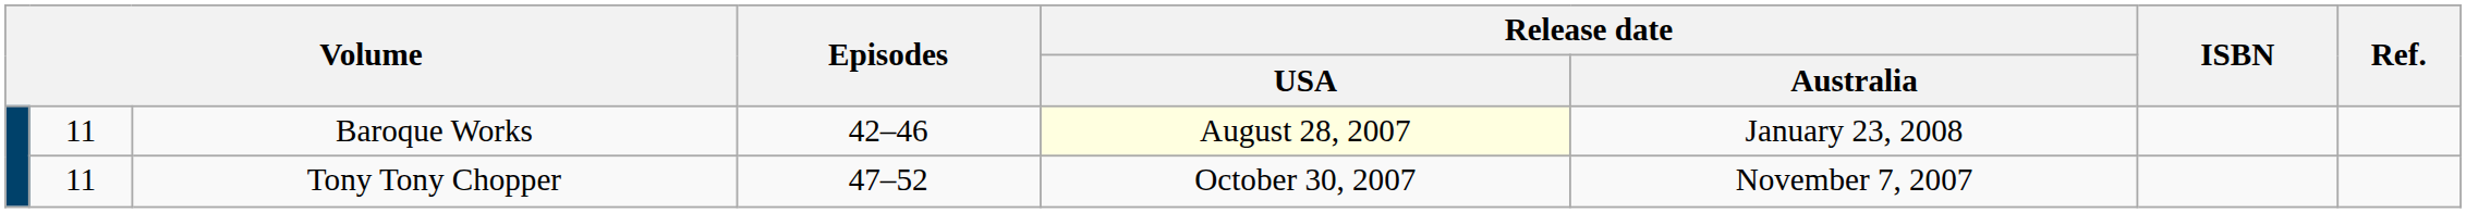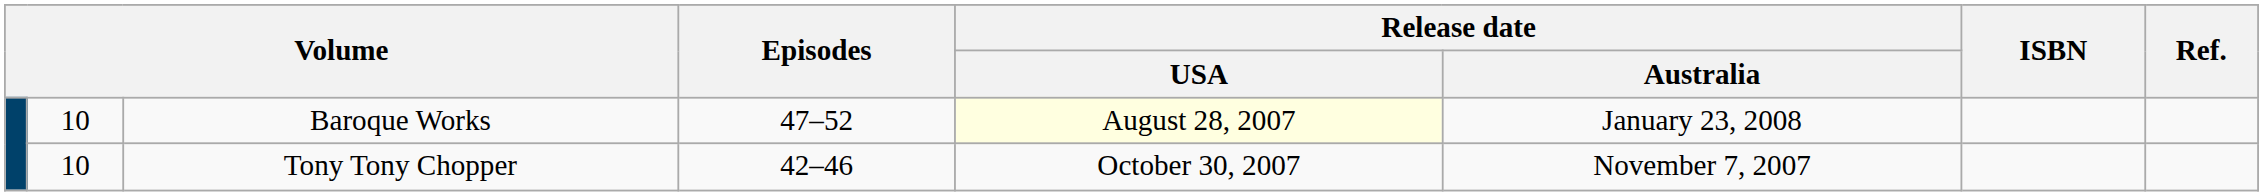Baroque Works | column 2: 11 -> 10
Baroque Works | Episodes: 42–46 -> 47–52
Tony Tony Chopper | column 2: 11 -> 10
Tony Tony Chopper | Episodes: 47–52 -> 42–46
